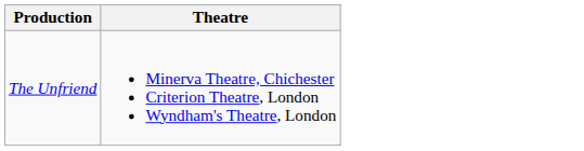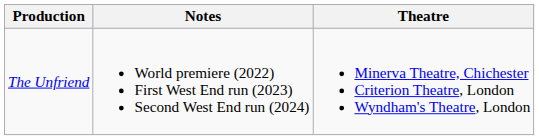+ column: Notes | World premiere (2022) First West End run (2023) Second West End run (2024)
